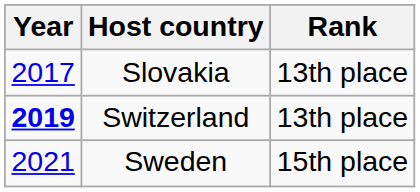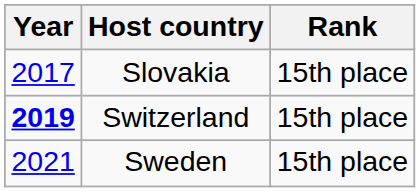Slovakia | Rank: 13th place -> 15th place
Switzerland | Rank: 13th place -> 15th place
